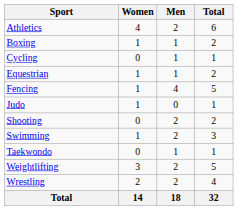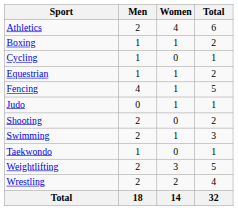columns swapped: Men <-> Women
